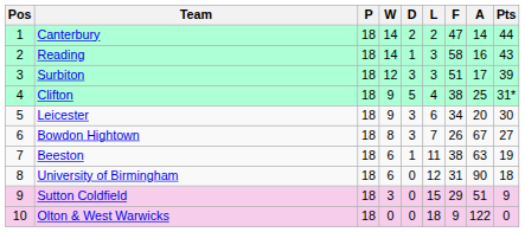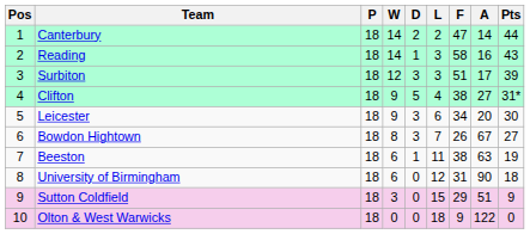Clifton | A: 25 -> 27
